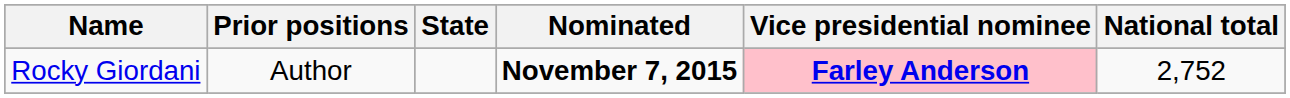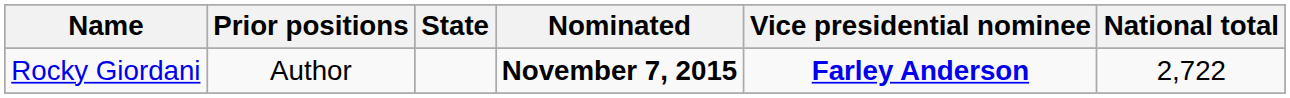Rocky Giordani | Vice presidential nominee: pink background -> no background
Rocky Giordani | National total: 2,752 -> 2,722
